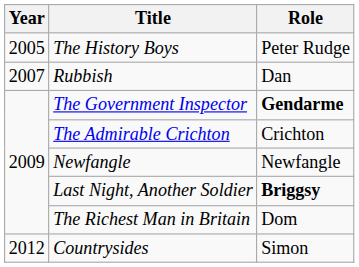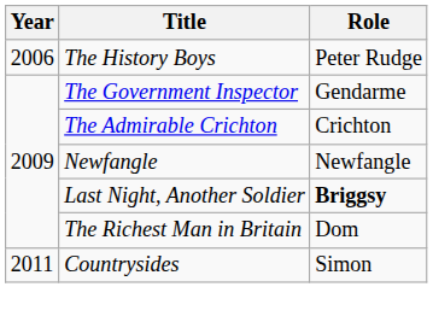The History Boys | Year: 2005 -> 2006
- row: 2007 | Rubbish | Dan
The Government Inspector | Role: bold -> normal
Countrysides | Year: 2012 -> 2011
